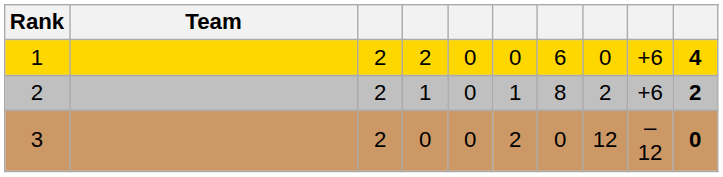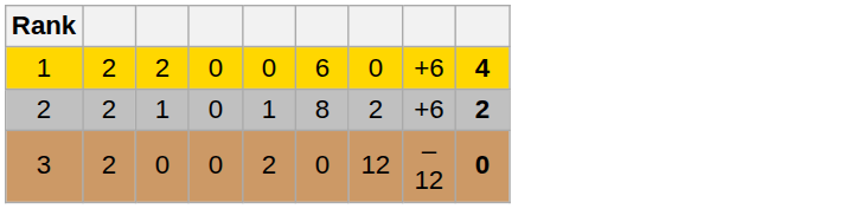- column: Team
